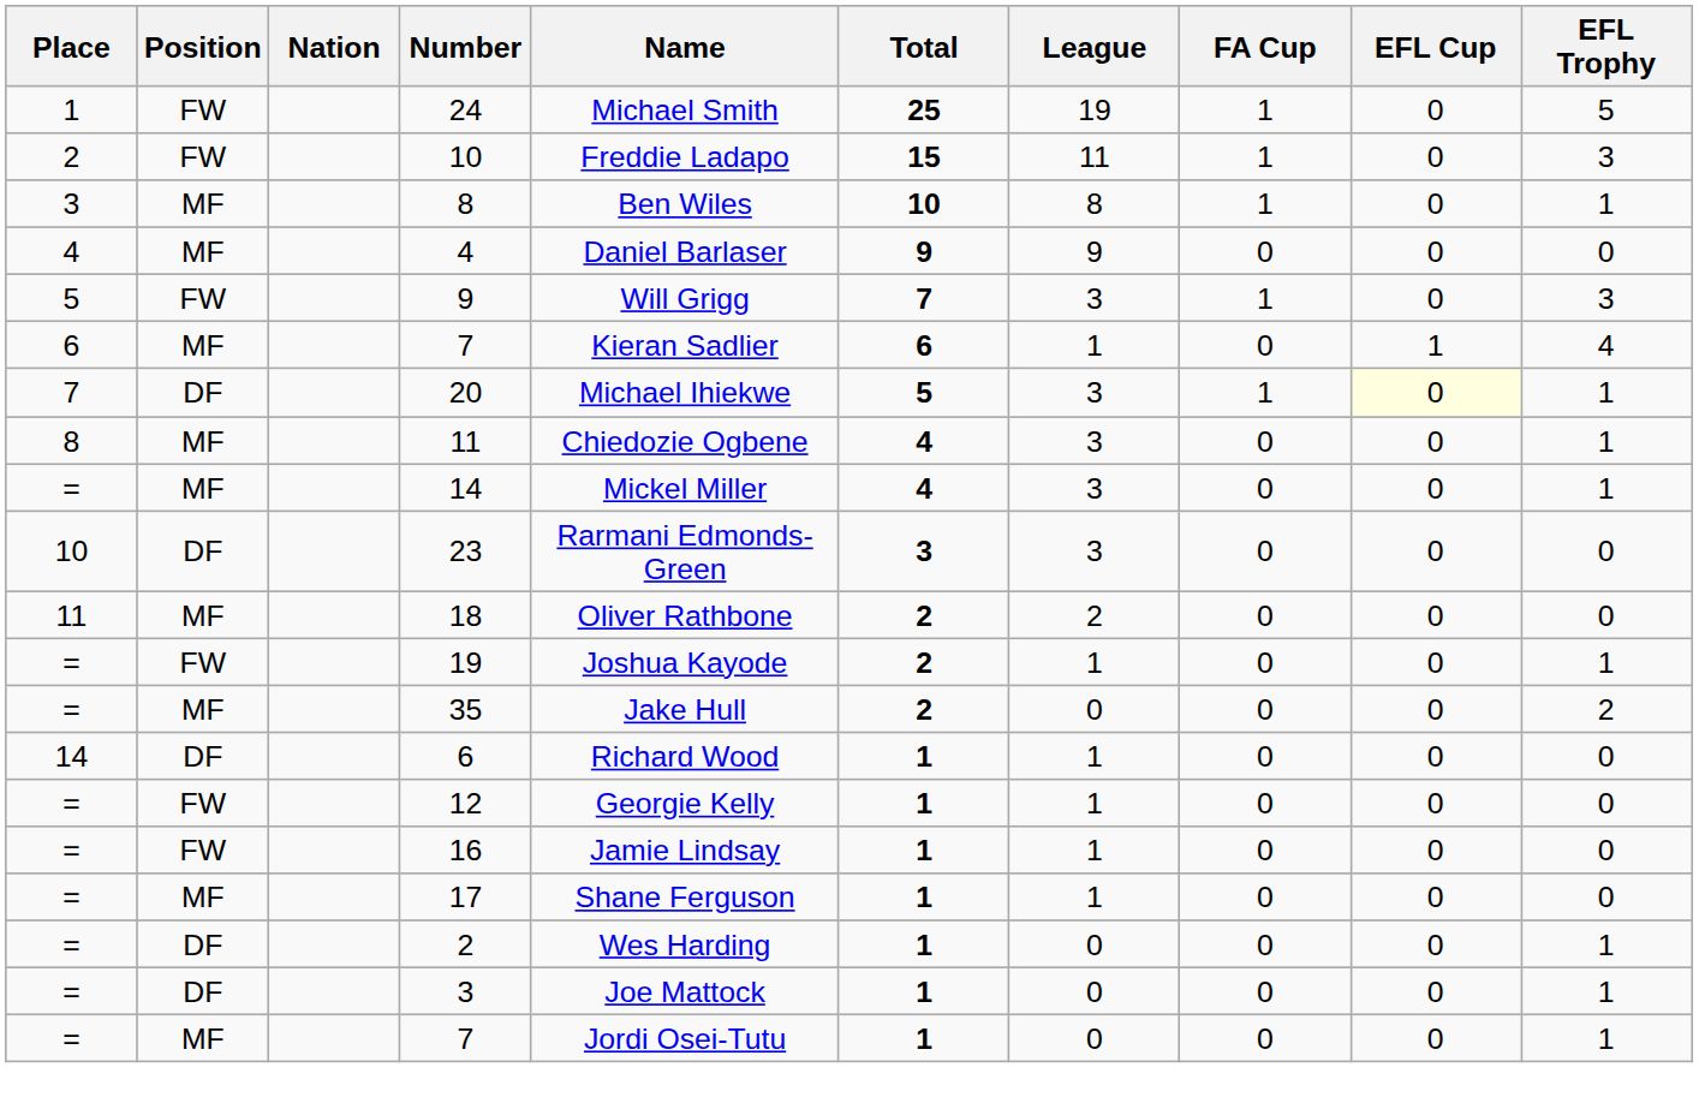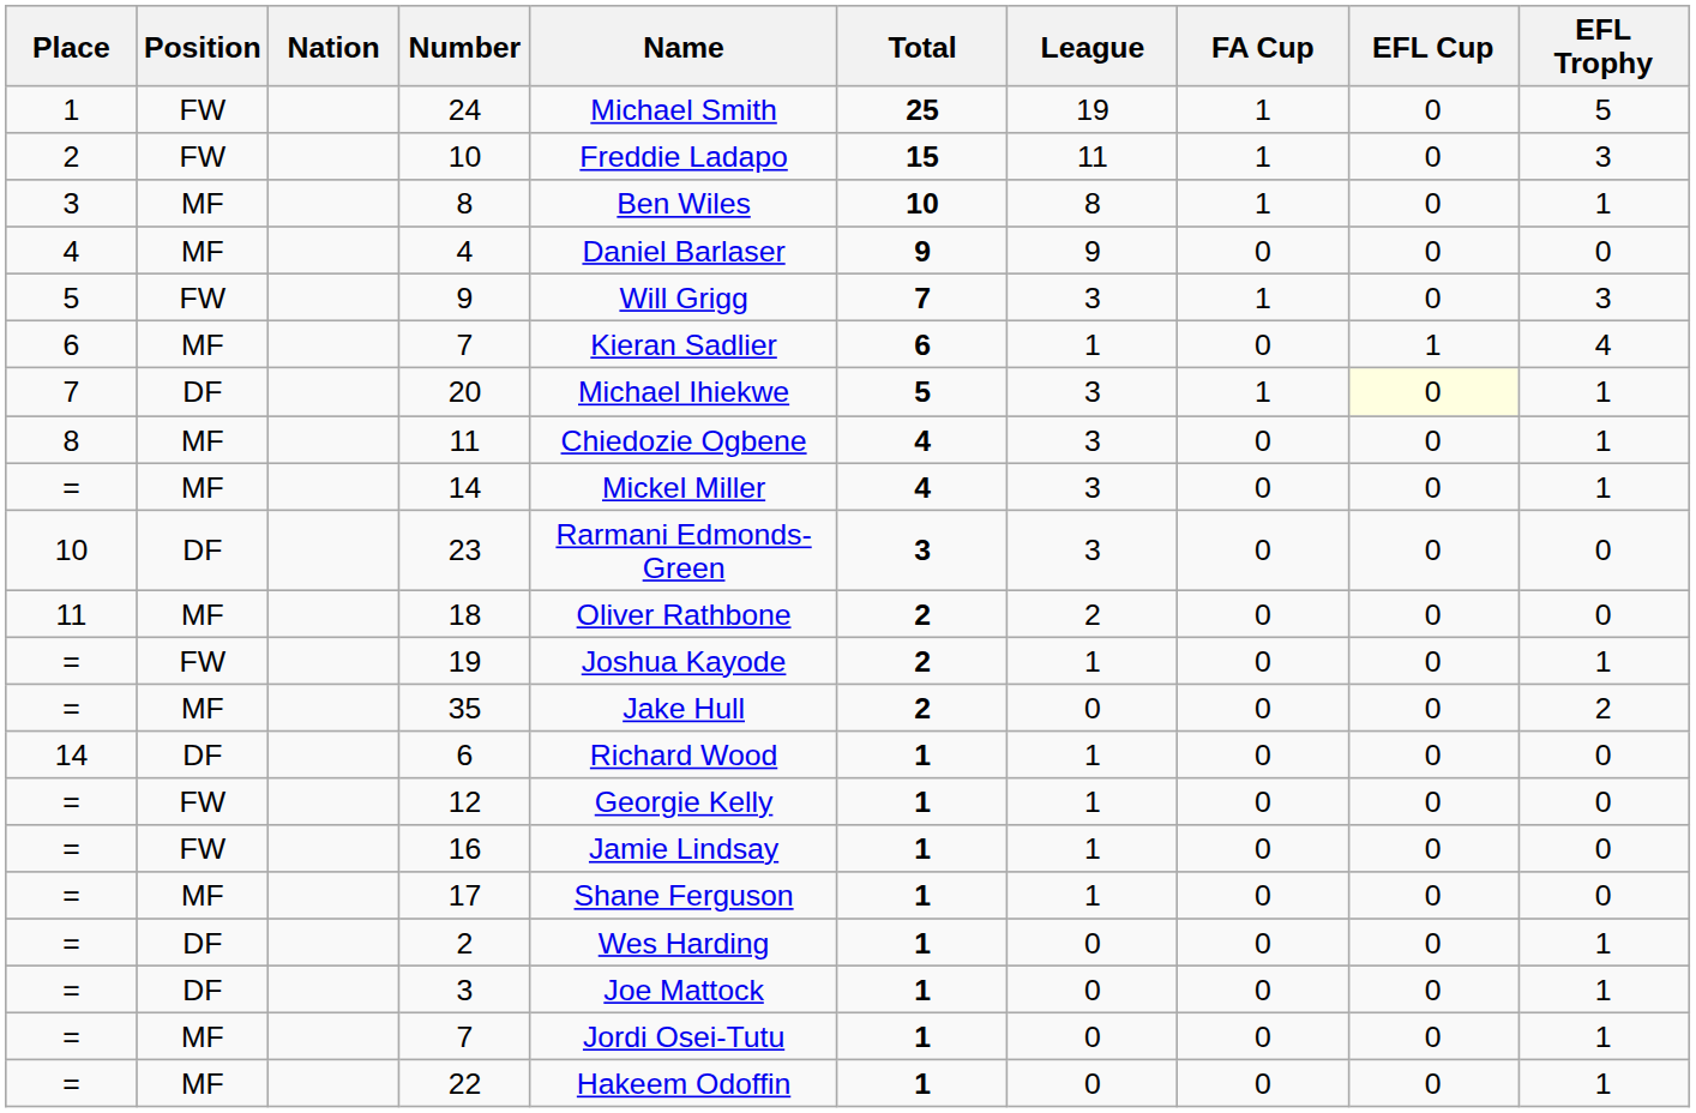+ row: = | MF | 22 | Hakeem Odoffin | 1 | 0 | 0 | 0 | 1
